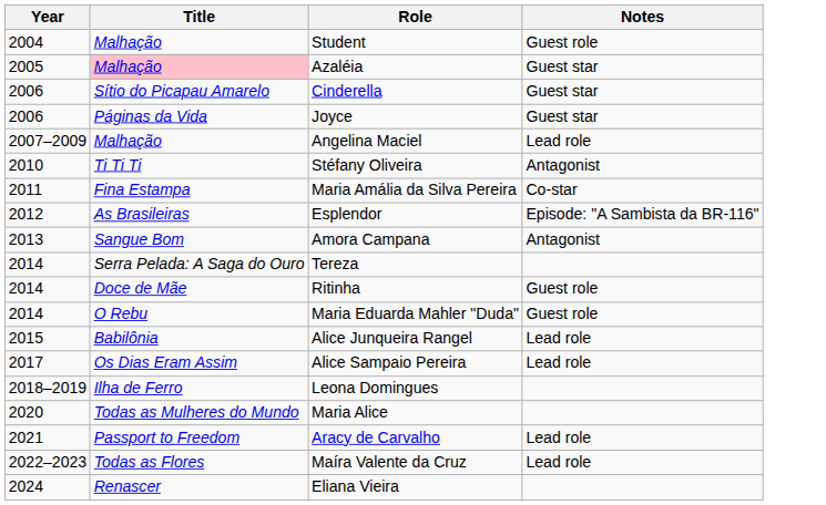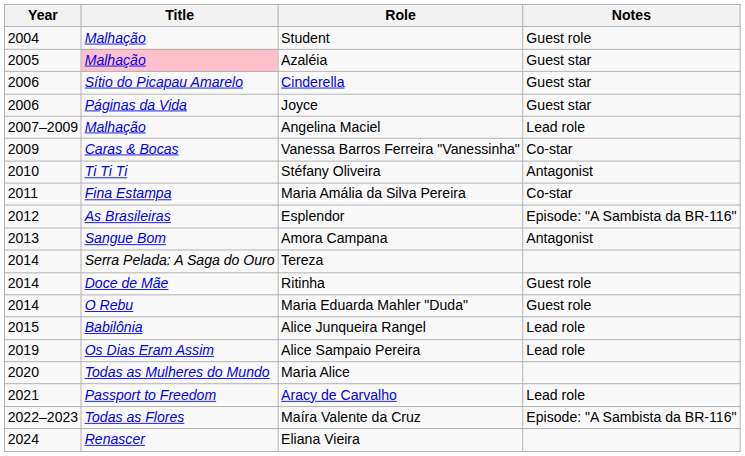+ row: 2009 | Caras & Bocas | Vanessa Barros Ferreira "Vanessinha" | Co-star
Alice Sampaio Pereira | Year: 2017 -> 2019
- row: 2018–2019 | Ilha de Ferro | Leona Domingues
Maíra Valente da Cruz | Notes: Lead role -> Episode: "A Sambista da BR-116"
